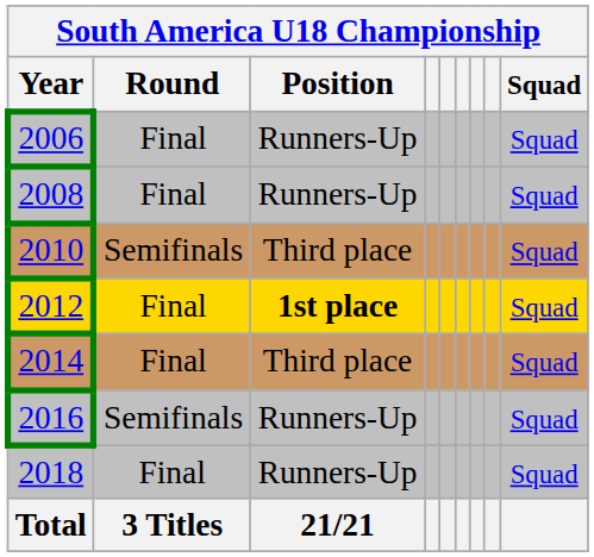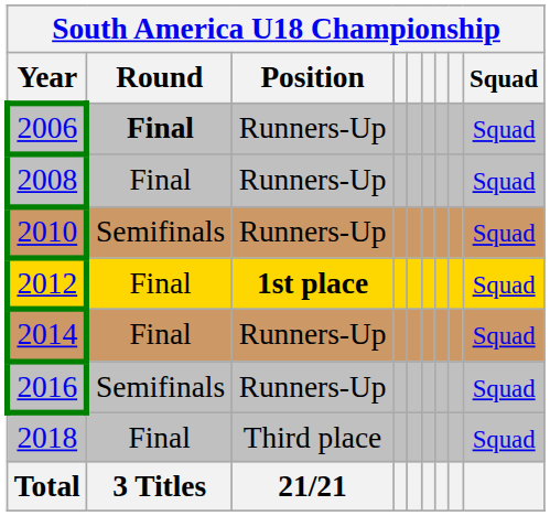2006 | Round: normal -> bold
2010 | Position: Third place -> Runners-Up
2014 | Position: Third place -> Runners-Up
2018 | Position: Runners-Up -> Third place
